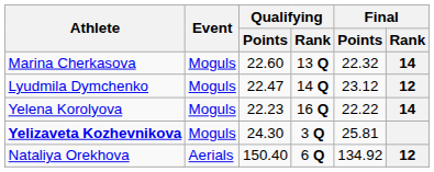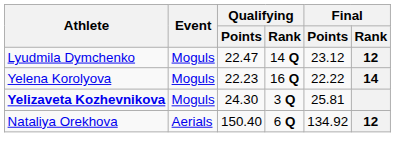- row: Marina Cherkasova | Moguls | 22.60 | 13 Q | 22.32 | 14
